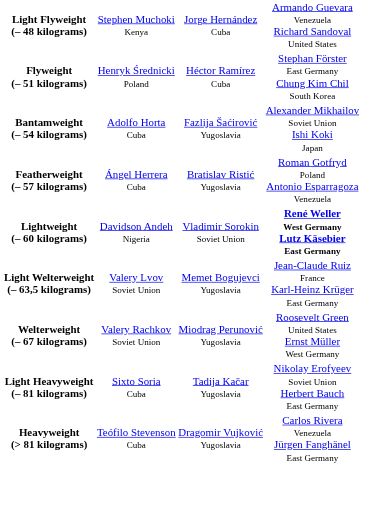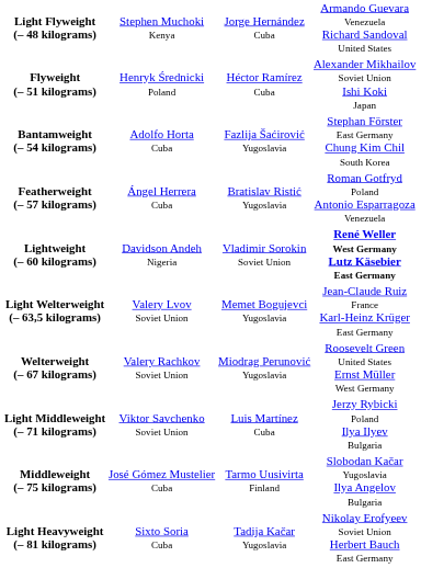Flyweight (– 51 kilograms) | column 4: Stephan Förster East Germany Chung Kim Chil South Korea -> Alexander Mikhailov Soviet Union Ishi Koki Japan
Bantamweight (– 54 kilograms) | column 4: Alexander Mikhailov Soviet Union Ishi Koki Japan -> Stephan Förster East Germany Chung Kim Chil South Korea
+ row: Light Middleweight (– 71 kilograms) | Viktor Savchenko Soviet Union | Luis Martínez Cuba | Jerzy Rybicki Poland Ilya Ilyev Bulgaria
+ row: Middleweight (– 75 kilograms) | José Gómez Mustelier Cuba | Tarmo Uusivirta Finland | Slobodan Kačar Yugoslavia Ilya Angelov Bulgaria
- row: Heavyweight (> 81 kilograms) | Teófilo Stevenson Cuba | Dragomir Vujković Yugoslavia | Carlos Rivera Venezuela Jürgen Fanghänel East Germany
